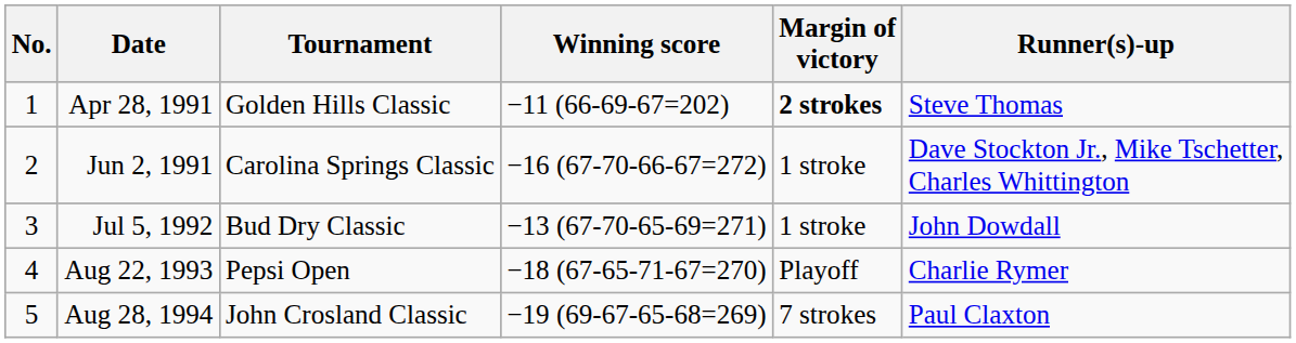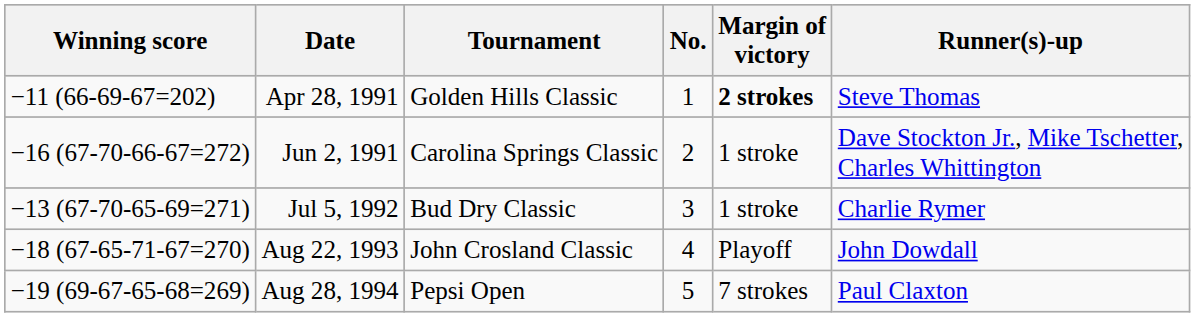columns swapped: No. <-> Winning score
Jul 5, 1992 | Runner(s)-up: John Dowdall -> Charlie Rymer
Aug 22, 1993 | Tournament: Pepsi Open -> John Crosland Classic
Aug 22, 1993 | Runner(s)-up: Charlie Rymer -> John Dowdall
Aug 28, 1994 | Tournament: John Crosland Classic -> Pepsi Open
